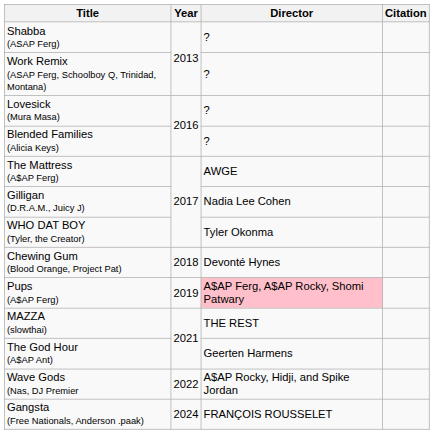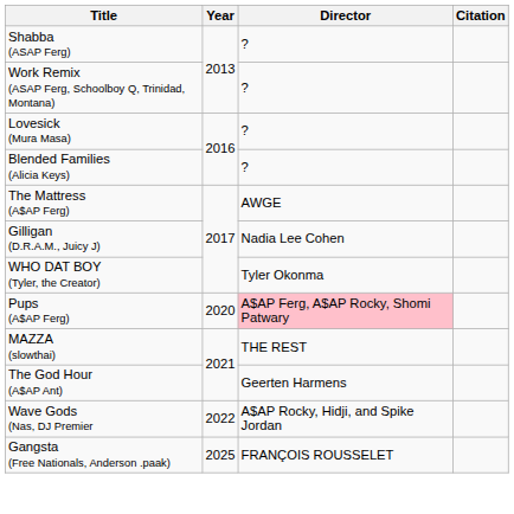- row: Chewing Gum (Blood Orange, Project Pat) | 2018 | Devonté Hynes
Pups (A$AP Ferg) | Year: 2019 -> 2020
Gangsta (Free Nationals, Anderson .paak) | Year: 2024 -> 2025
